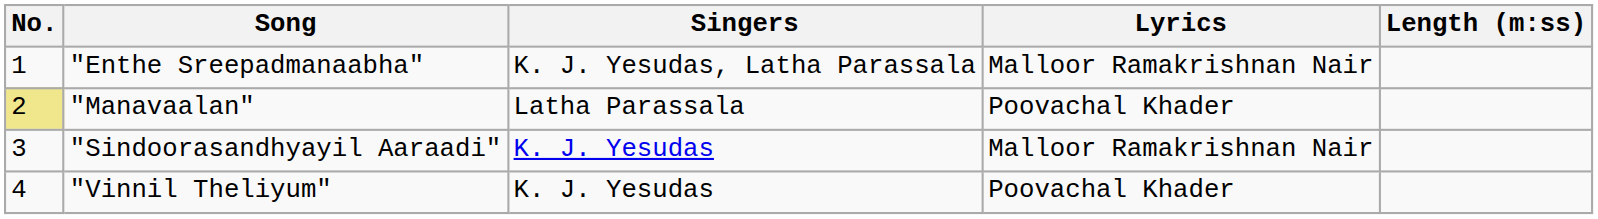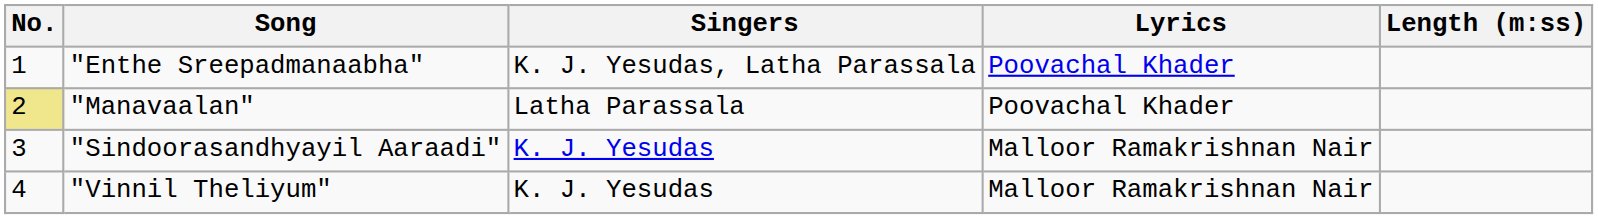"Enthe Sreepadmanaabha" | Lyrics: Malloor Ramakrishnan Nair -> Poovachal Khader
"Vinnil Theliyum" | Lyrics: Poovachal Khader -> Malloor Ramakrishnan Nair
